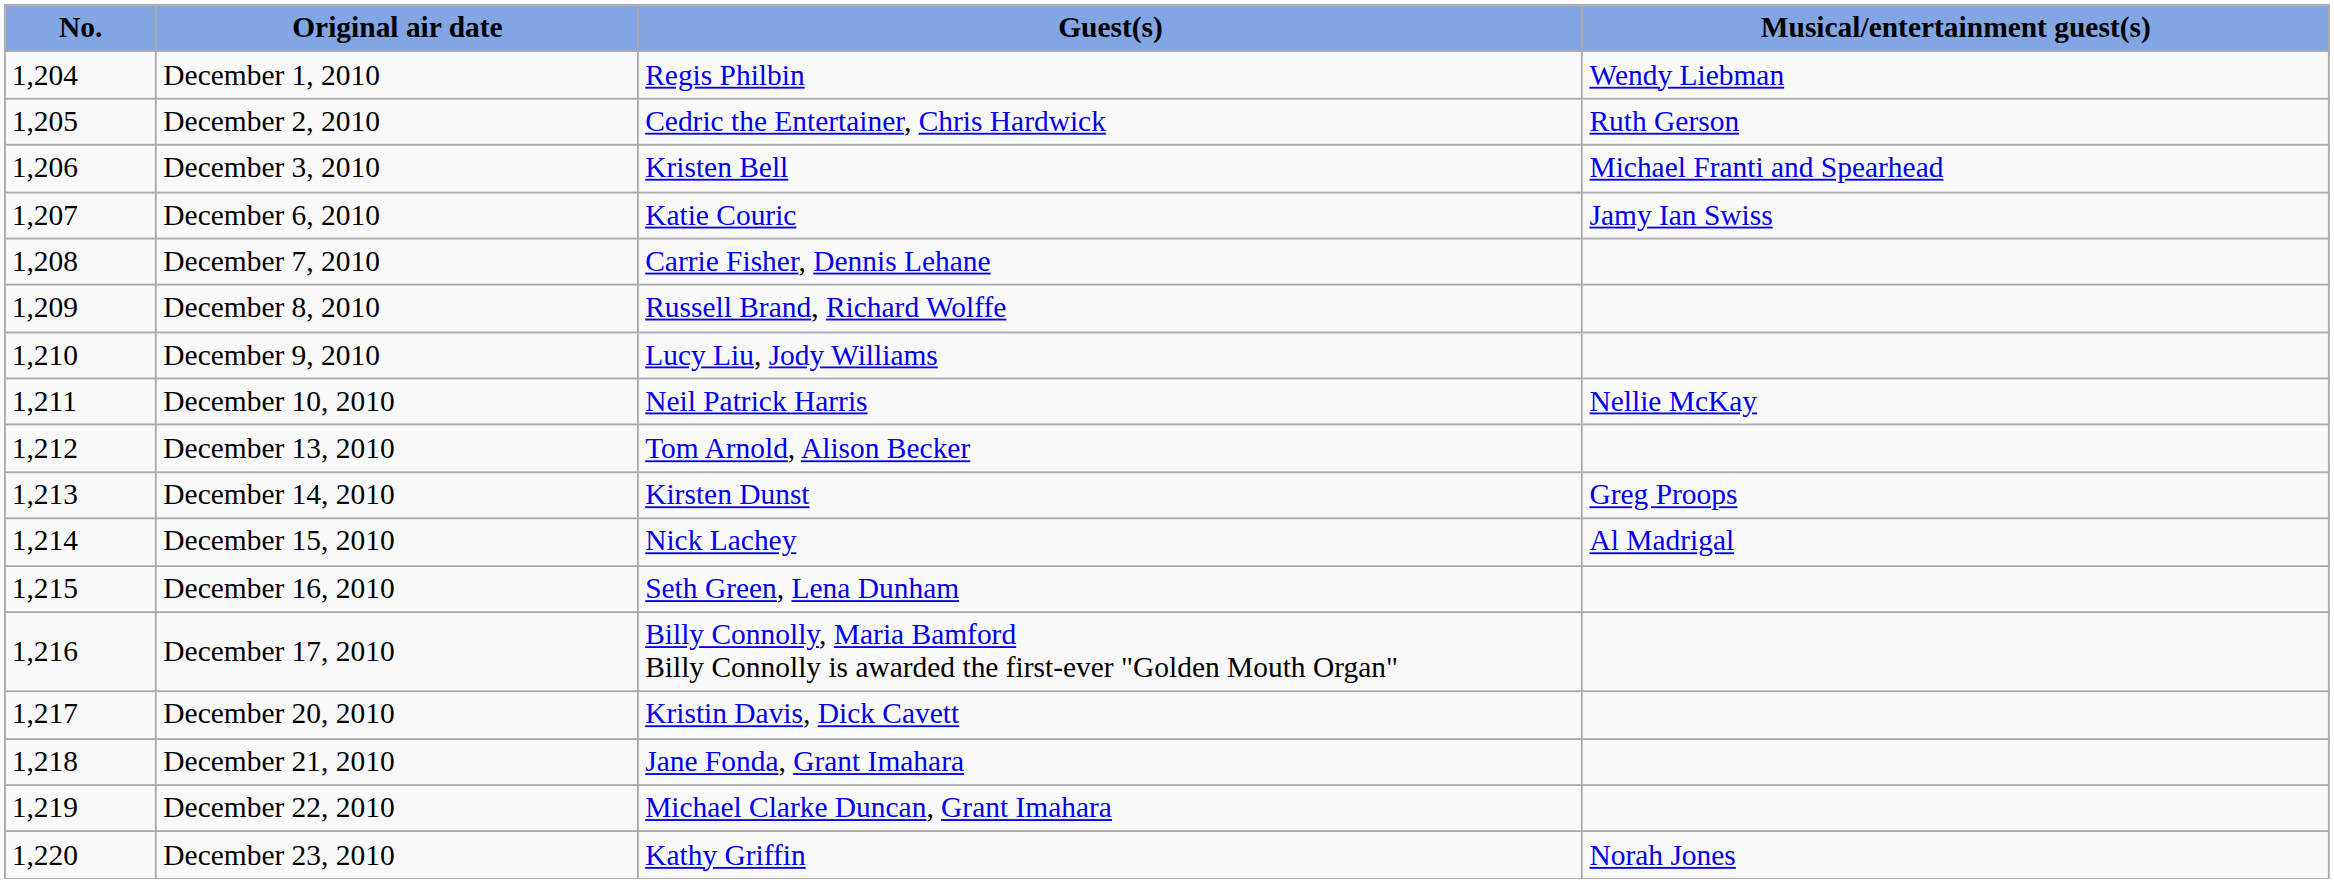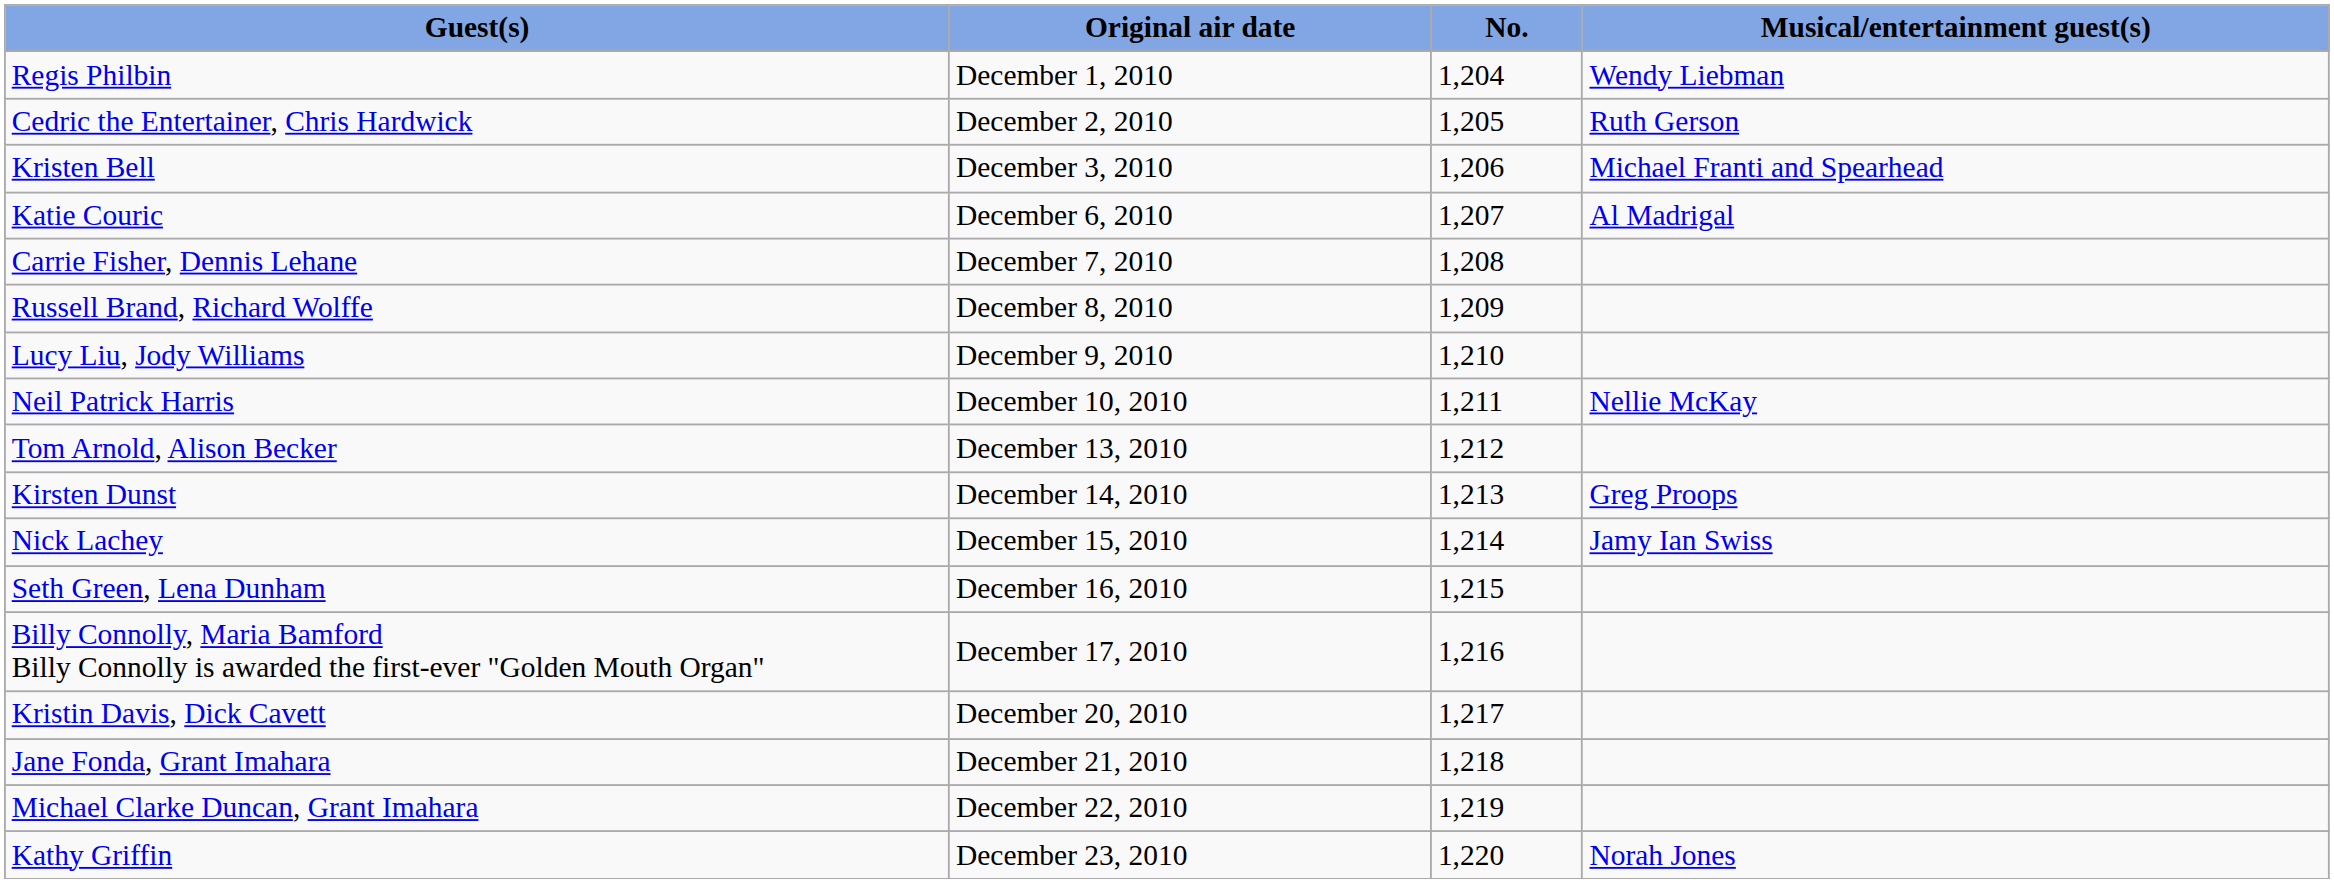columns swapped: No. <-> Guest(s)
December 6, 2010 | Musical/entertainment guest(s): Jamy Ian Swiss -> Al Madrigal
December 15, 2010 | Musical/entertainment guest(s): Al Madrigal -> Jamy Ian Swiss
